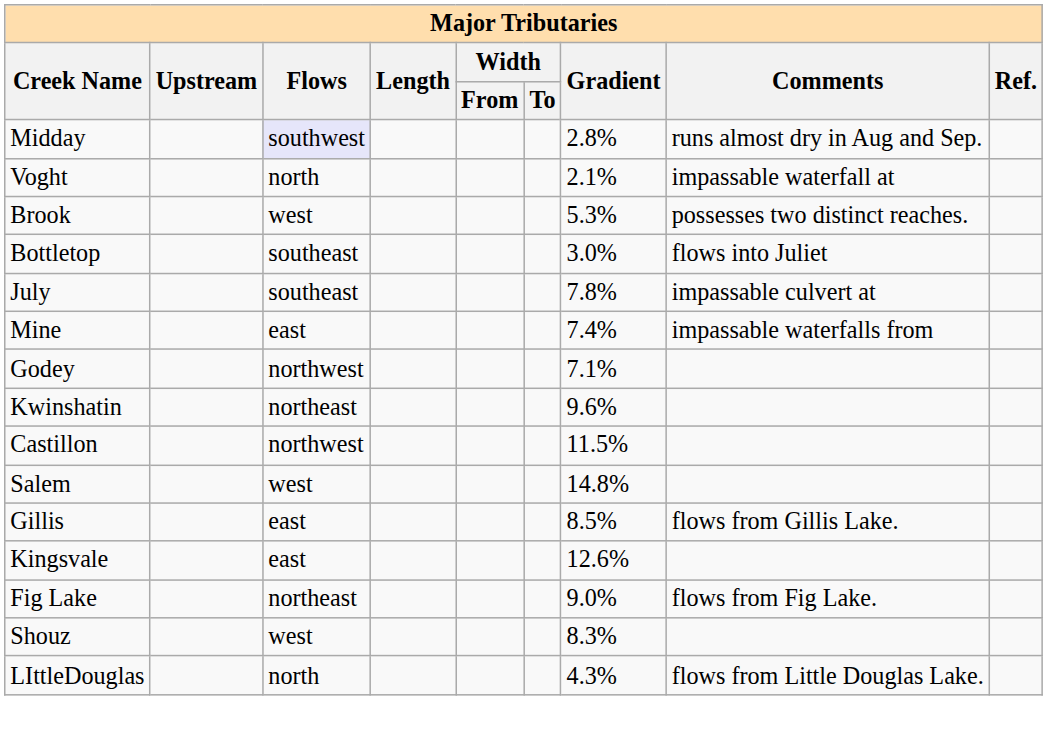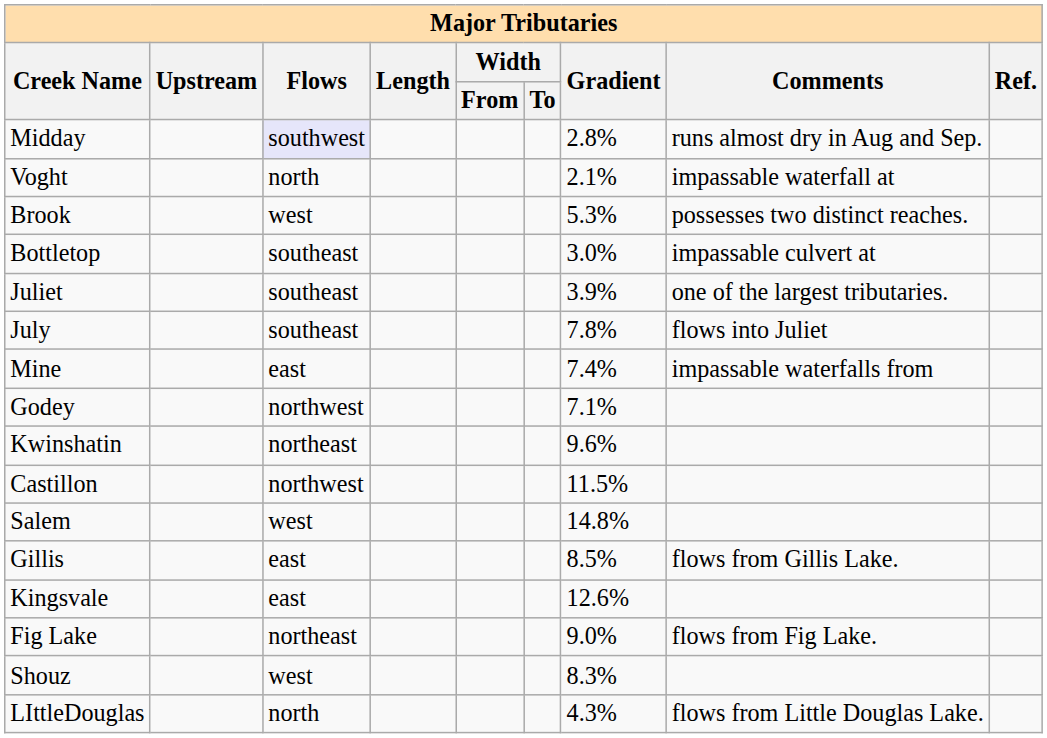Bottletop | Comments: flows into Juliet -> impassable culvert at
+ row: Juliet | southeast | 3.9% | one of the largest tributaries.
July | Comments: impassable culvert at -> flows into Juliet
